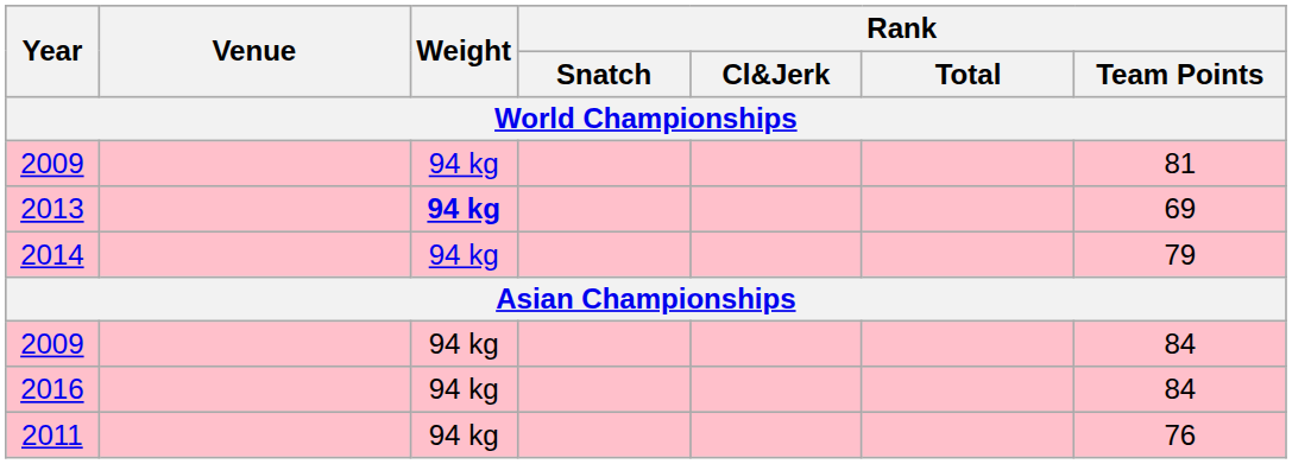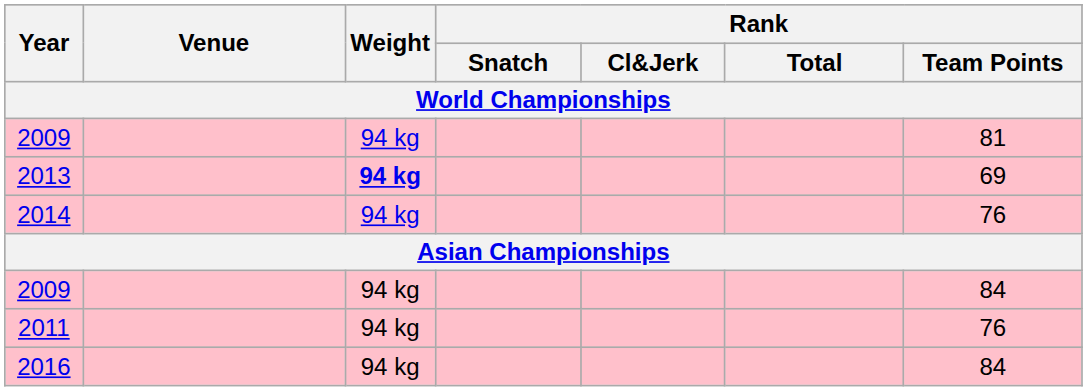2014 | Rank / Team Points: 79 -> 76
rows swapped: 2011 <-> 2016
